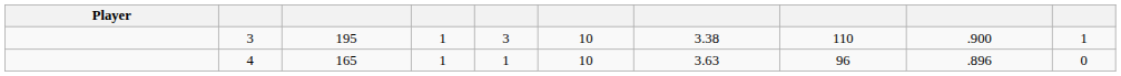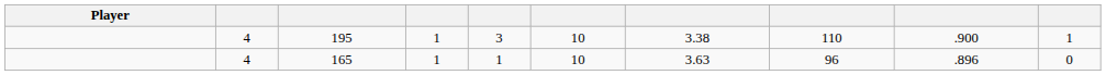195 | column 2: 3 -> 4
